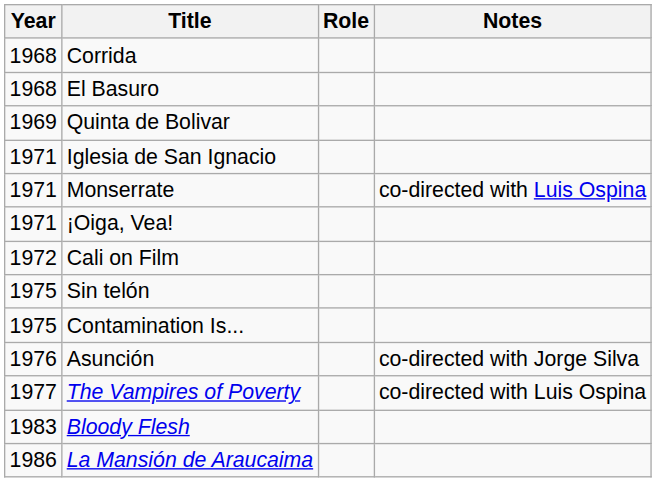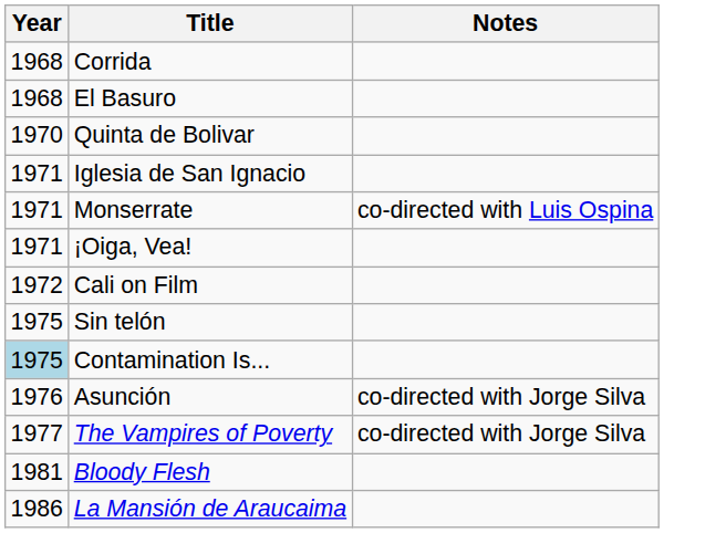- column: Role
Quinta de Bolivar | Year: 1969 -> 1970
Contamination Is... | Year: no background -> lightblue background
The Vampires of Poverty | Notes: co-directed with Luis Ospina -> co-directed with Jorge Silva
Bloody Flesh | Year: 1983 -> 1981
